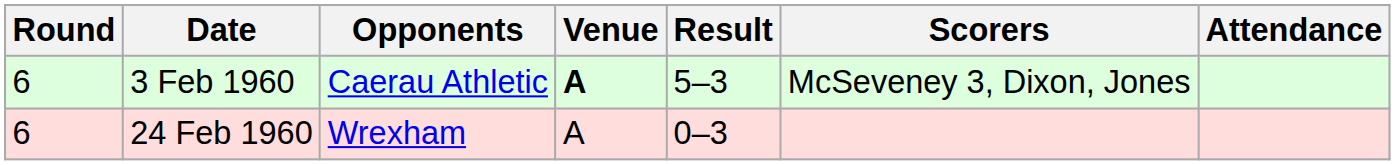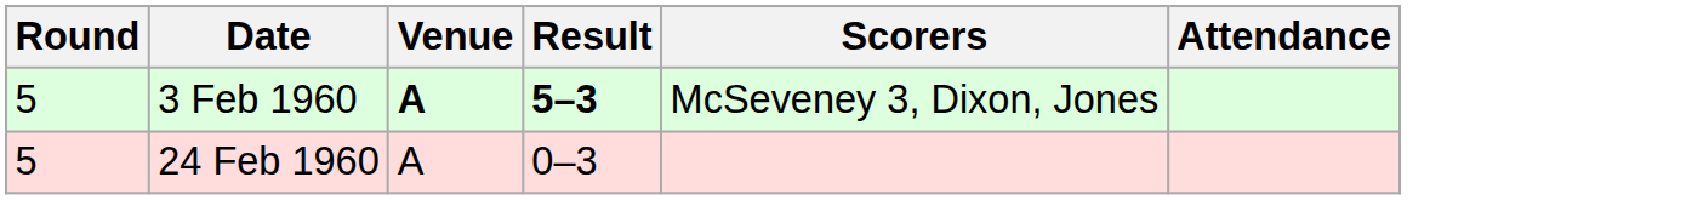- column: Opponents | Caerau Athletic | Wrexham
3 Feb 1960 | Round: 6 -> 5
3 Feb 1960 | Result: normal -> bold
24 Feb 1960 | Round: 6 -> 5
